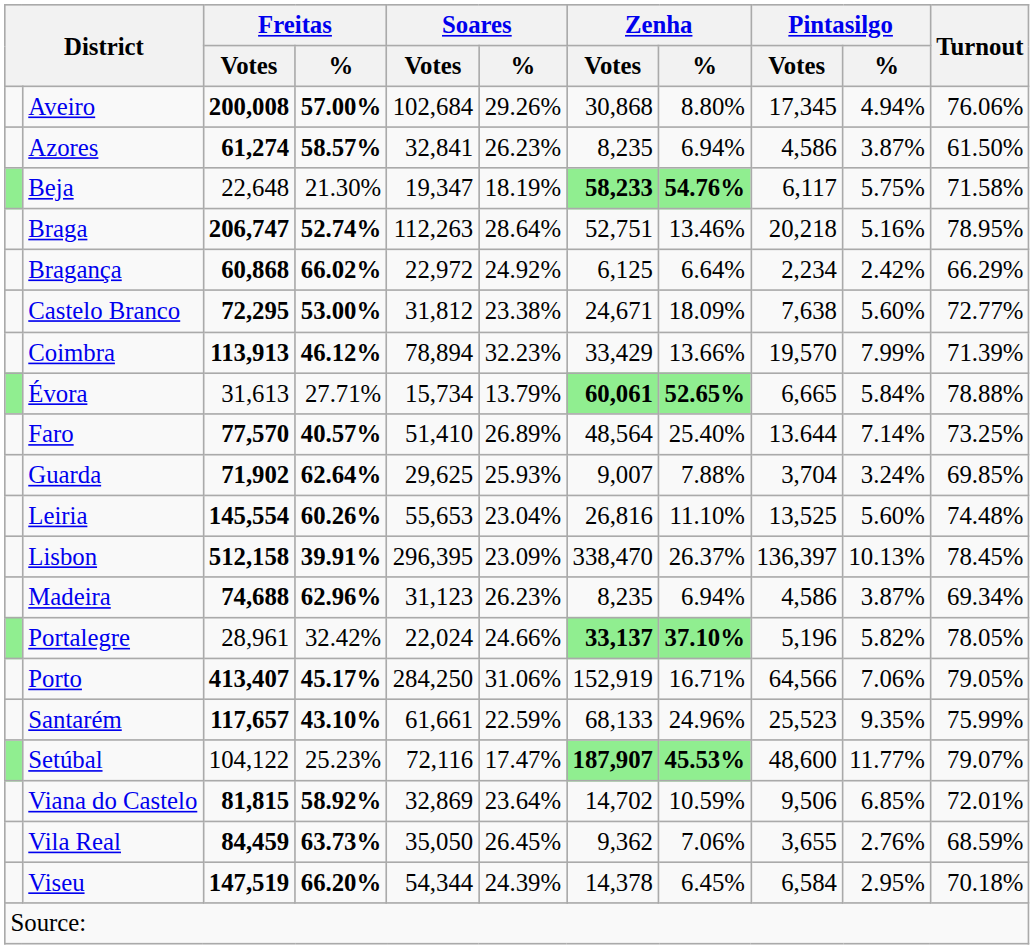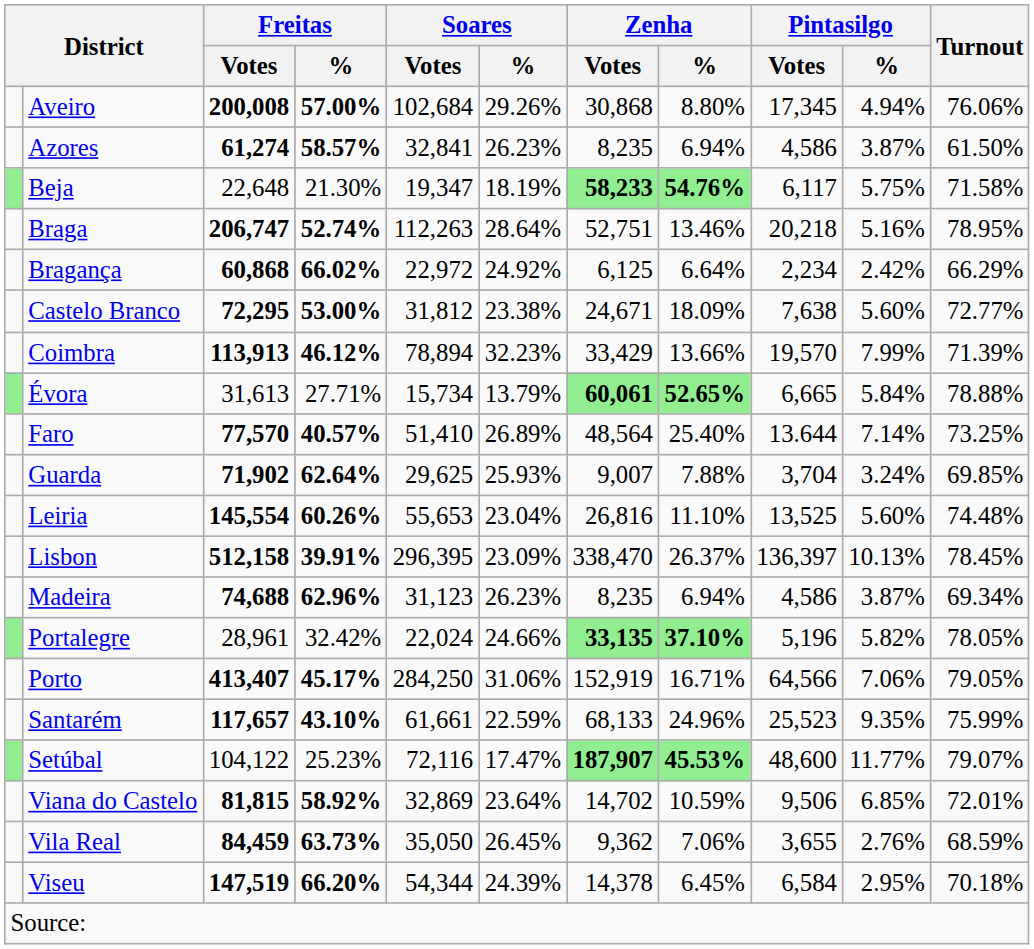Portalegre | Zenha / Votes: 33,137 -> 33,135
